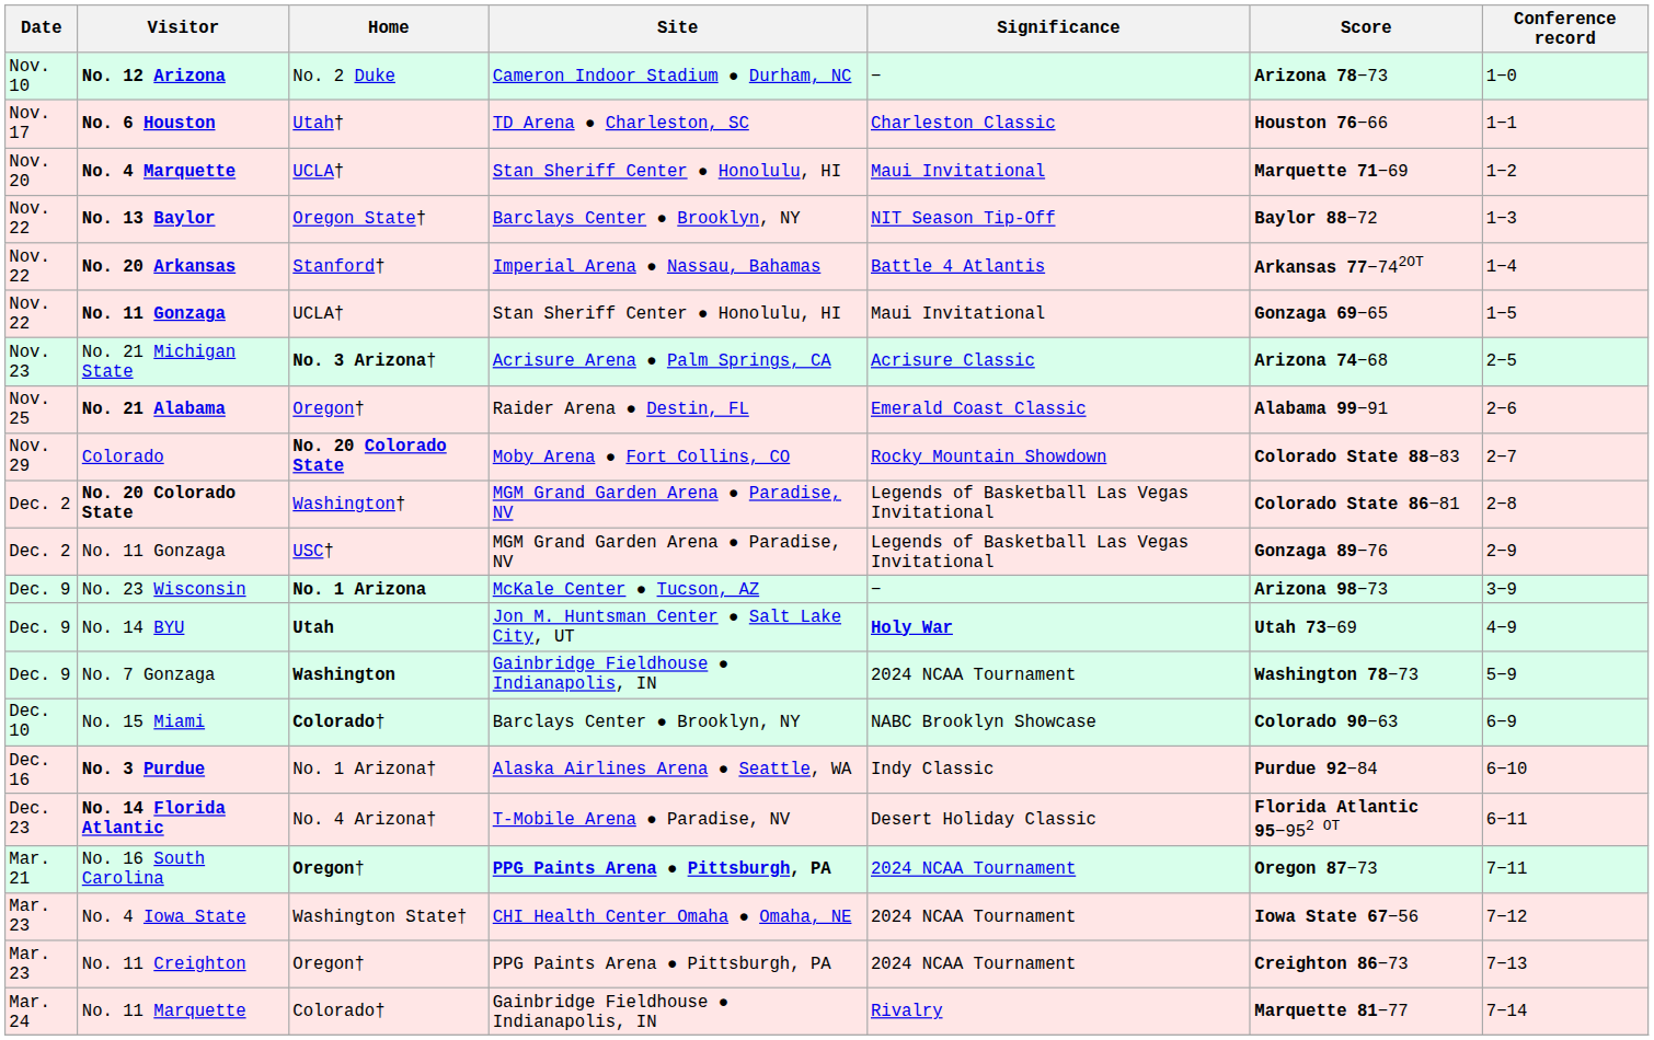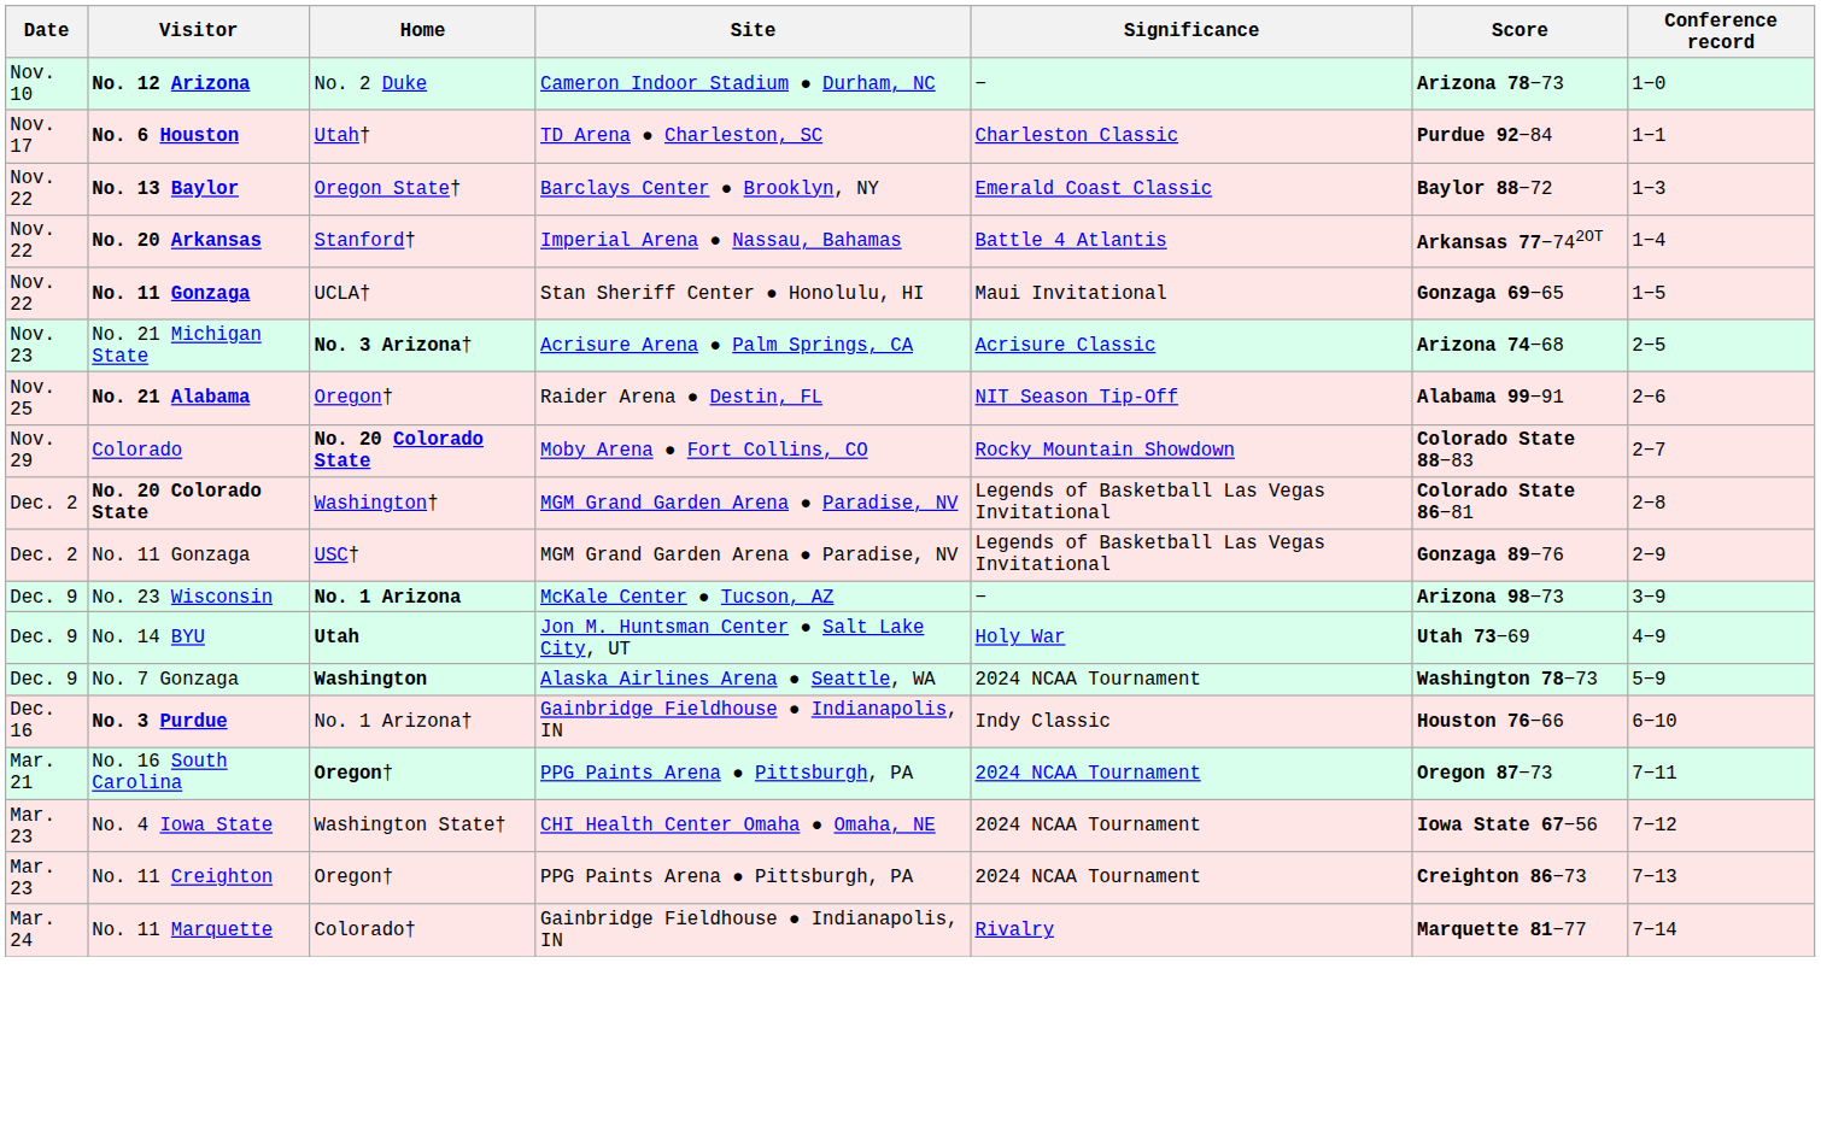No. 6 Houston | Score: Houston 76−66 -> Purdue 92−84
- row: Nov. 20 | No. 4 Marquette | UCLA† | Stan Sheriff Center ● Honolulu, HI | Maui Invitational | Marquette 71−69 | 1−2
No. 13 Baylor | Significance: NIT Season Tip-Off -> Emerald Coast Classic
No. 21 Alabama | Significance: Emerald Coast Classic -> NIT Season Tip-Off
No. 14 BYU | Significance: bold -> normal
No. 7 Gonzaga | Site: Gainbridge Fieldhouse ● Indianapolis, IN -> Alaska Airlines Arena ● Seattle, WA
- row: Dec. 10 | No. 15 Miami | Colorado† | Barclays Center ● Brooklyn, NY | NABC Brooklyn Showcase | Colorado 90−63 | 6−9
No. 3 Purdue | Site: Alaska Airlines Arena ● Seattle, WA -> Gainbridge Fieldhouse ● Indianapolis, IN
No. 3 Purdue | Score: Purdue 92−84 -> Houston 76−66
- row: Dec. 23 | No. 14 Florida Atlantic | No. 4 Arizona† | T-Mobile Arena ● Paradise, NV | Desert Holiday Classic | Florida Atlantic 95−952 OT | 6−11
No. 16 South Carolina | Site: bold -> normal
